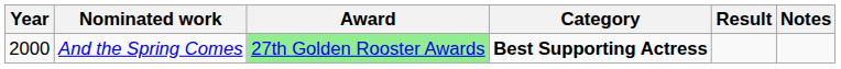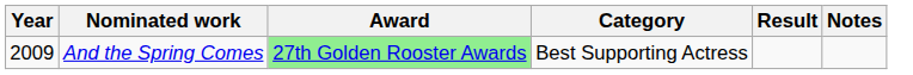And the Spring Comes | Year: 2000 -> 2009
And the Spring Comes | Category: bold -> normal
